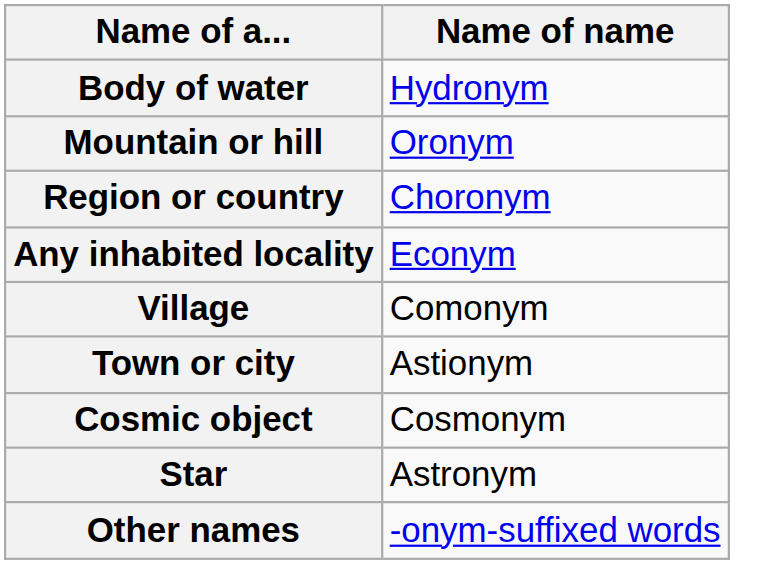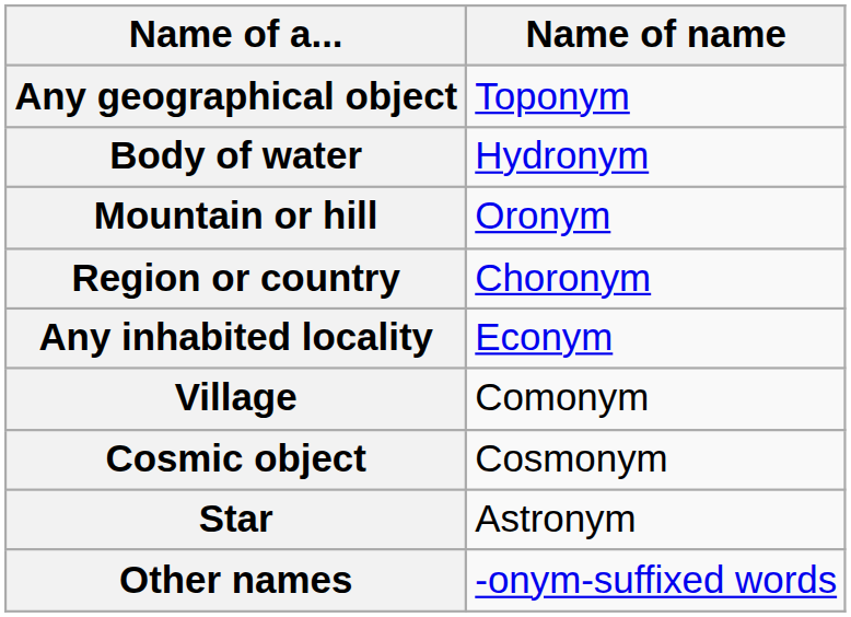+ row: Any geographical object | Toponym
- row: Town or city | Astionym
